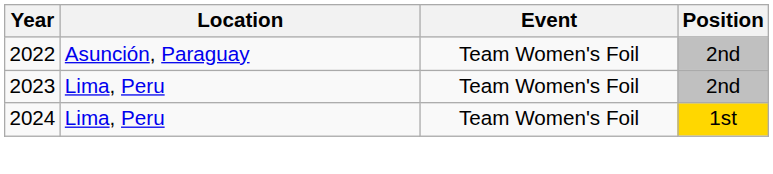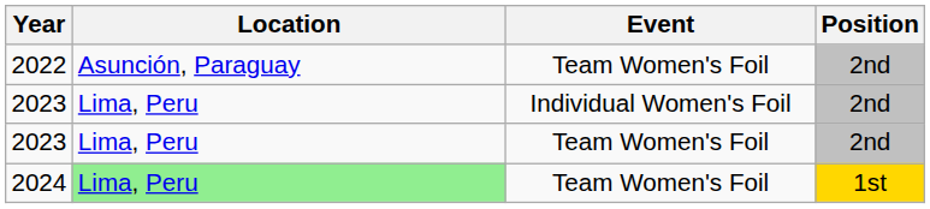+ row: 2023 | Lima, Peru | Individual Women's Foil | 2nd
2024 | Location: no background -> lightgreen background
